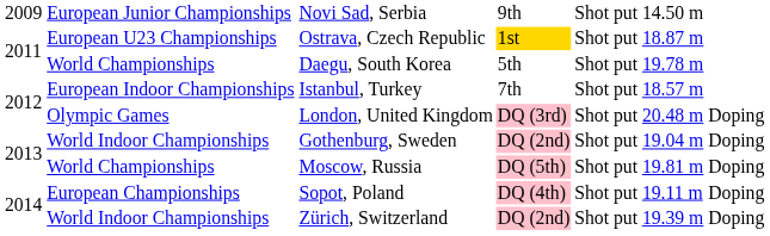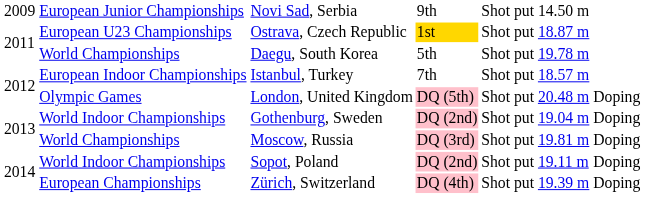London, United Kingdom | column 4: DQ (3rd) -> DQ (5th)
Moscow, Russia | column 4: DQ (5th) -> DQ (3rd)
Sopot, Poland | column 2: European Championships -> World Indoor Championships
Sopot, Poland | column 4: DQ (4th) -> DQ (2nd)
Zürich, Switzerland | column 2: World Indoor Championships -> European Championships
Zürich, Switzerland | column 4: DQ (2nd) -> DQ (4th)
